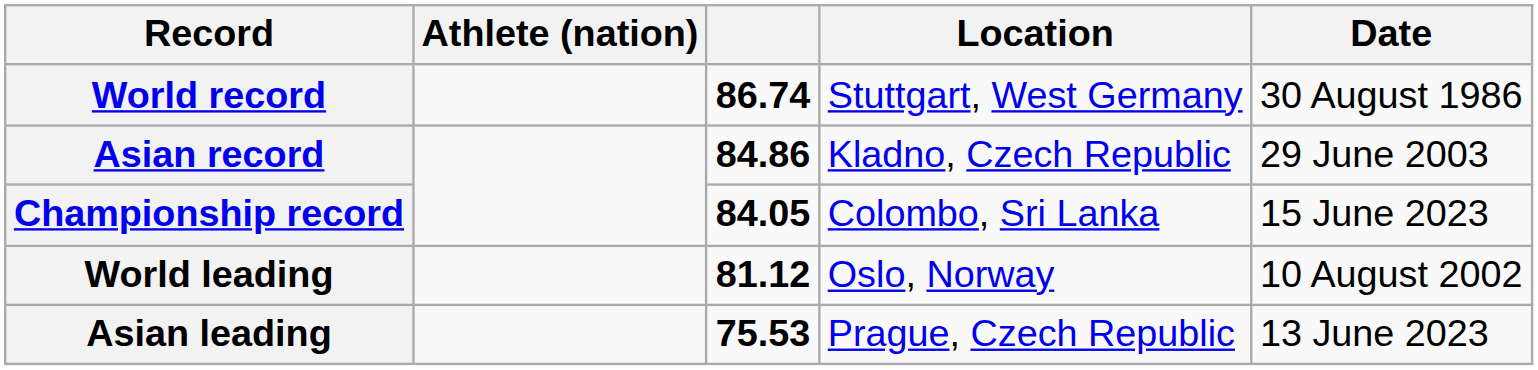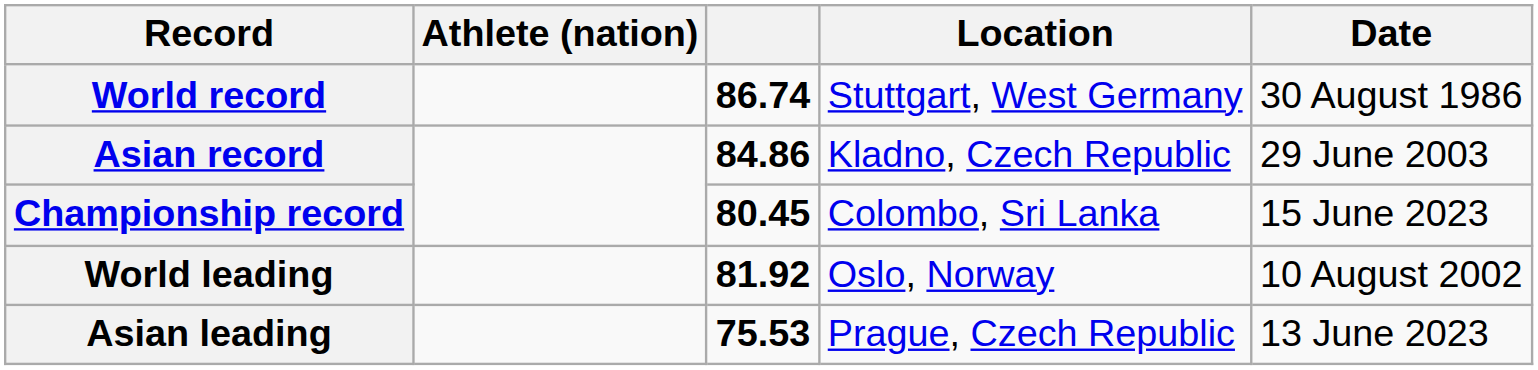Championship record | column 3: 84.05 -> 80.45
World leading | column 3: 81.12 -> 81.92
